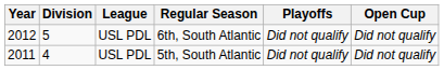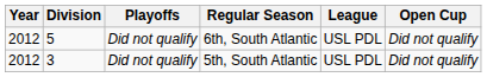columns swapped: League <-> Playoffs
5th, South Atlantic | Year: 2011 -> 2012
5th, South Atlantic | Division: 4 -> 3
